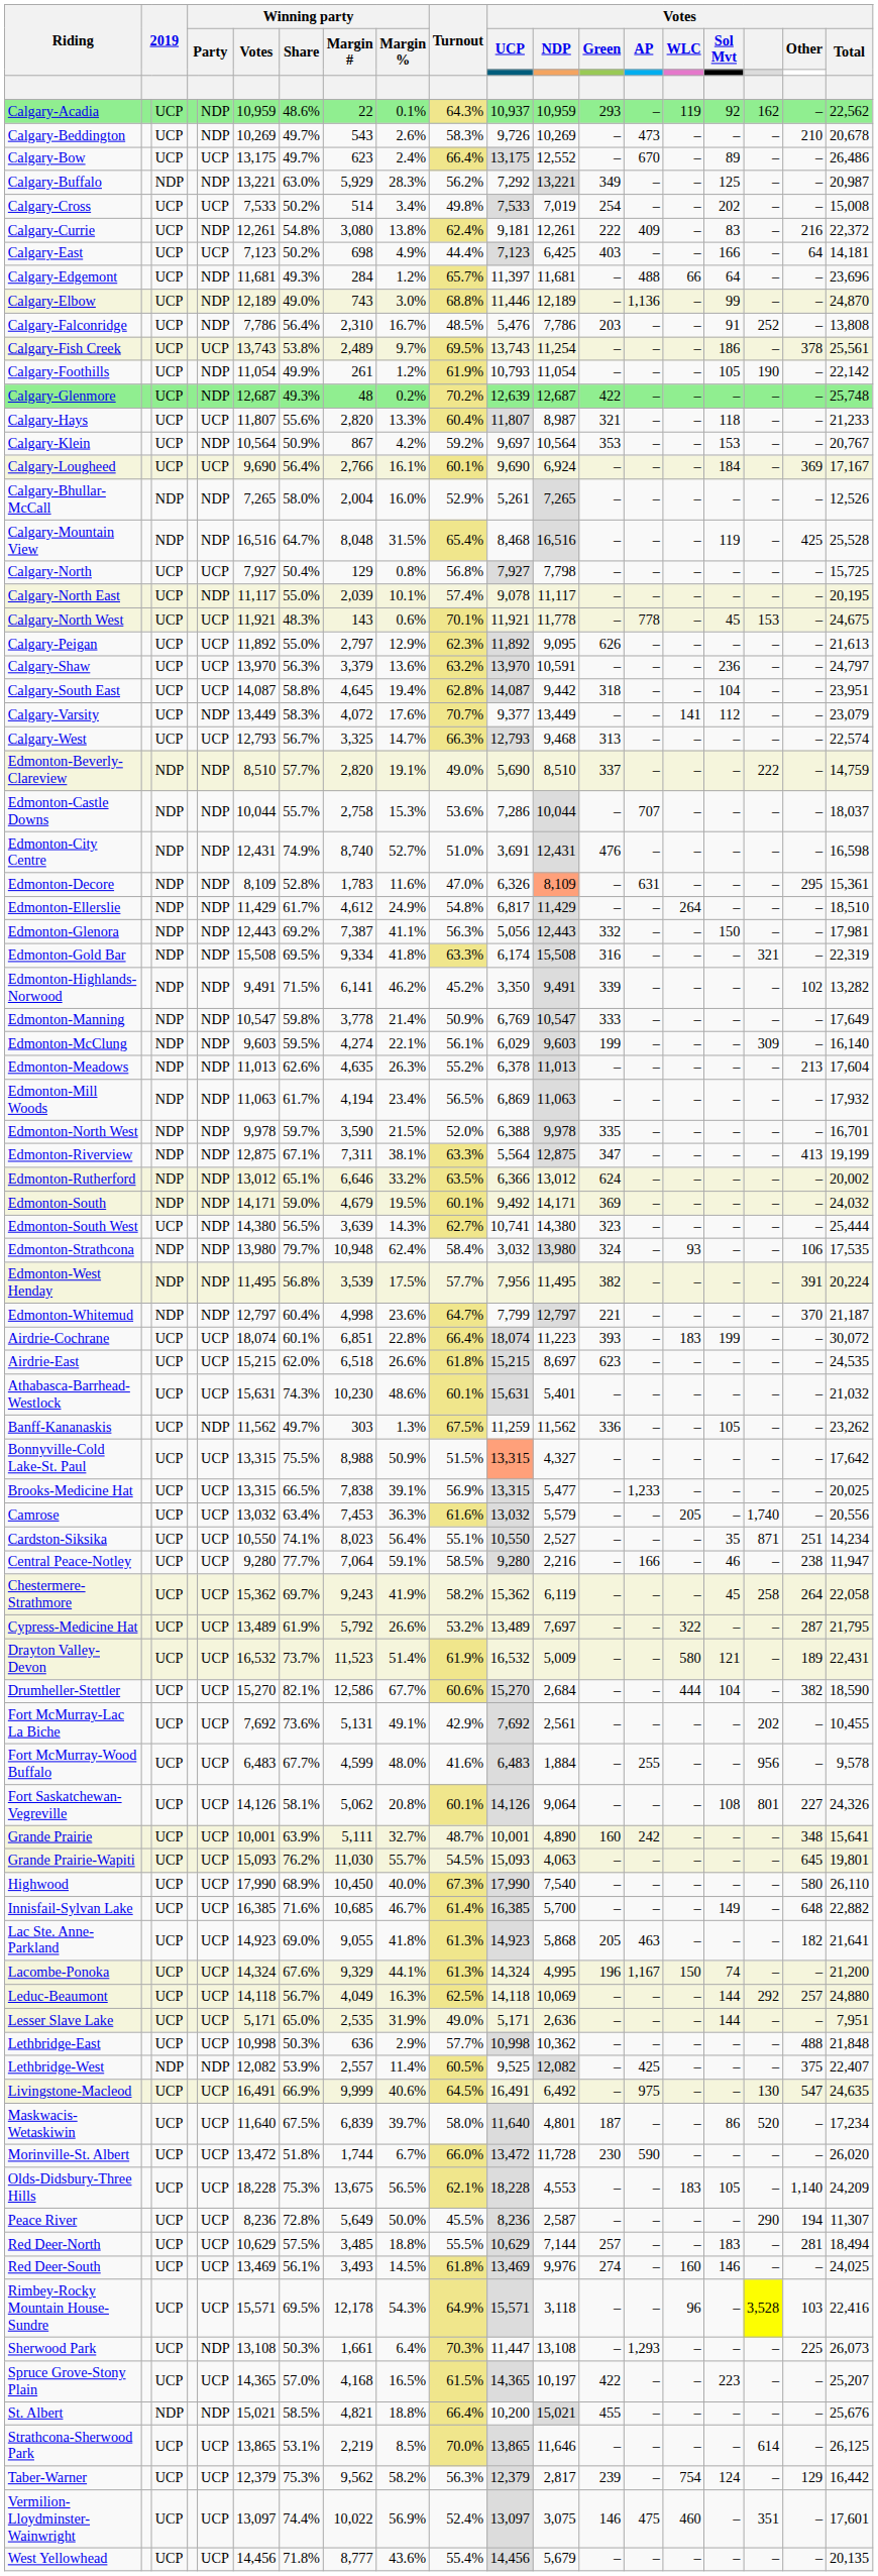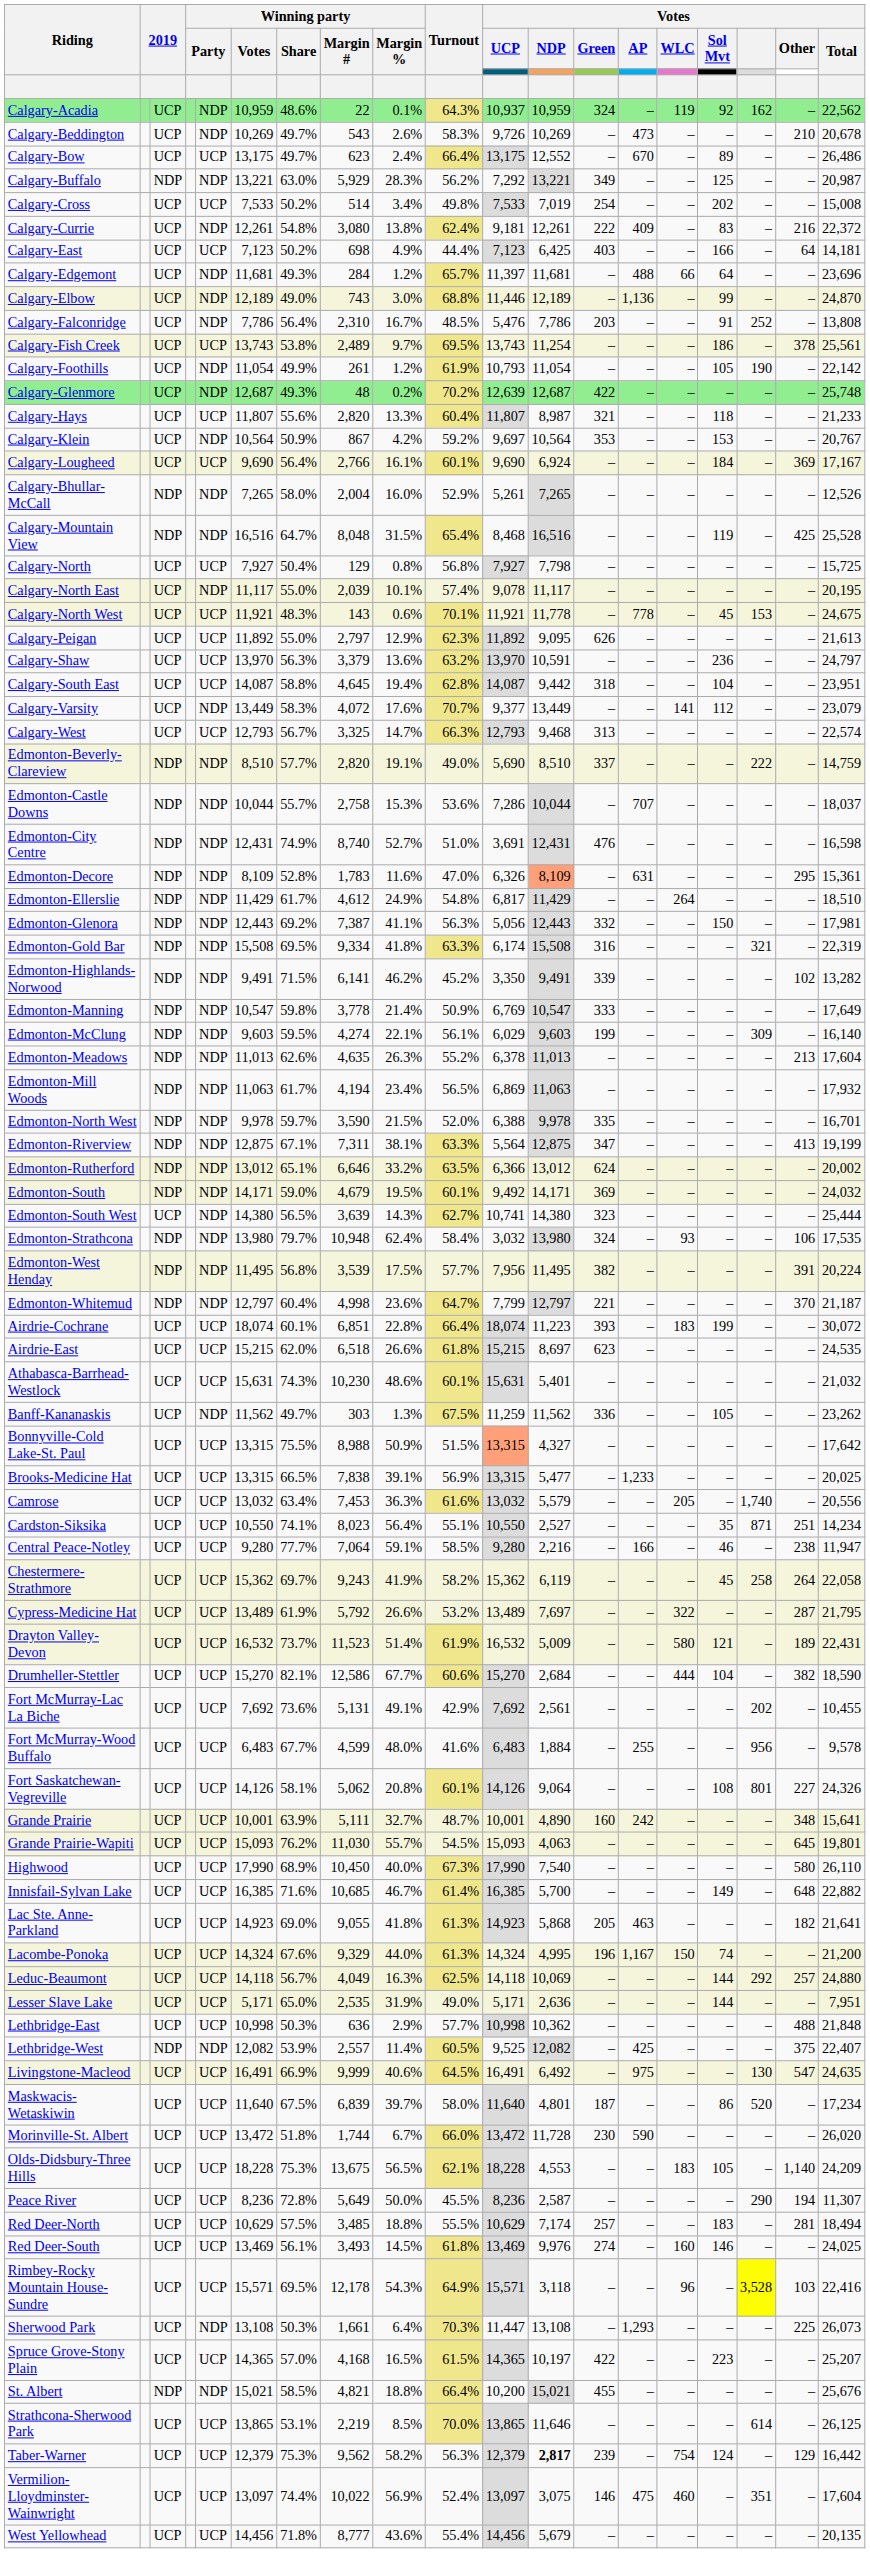Calgary-Acadia | Votes / Green: 293 -> 324
Lacombe-Ponoka | Winning party / Margin %: 44.1% -> 44.0%
Red Deer-North | Votes / NDP: 7,144 -> 7,174
Taber-Warner | Votes / NDP: normal -> bold
Vermilion-Lloydminster-Wainwright | Votes / Total: 17,601 -> 17,604
